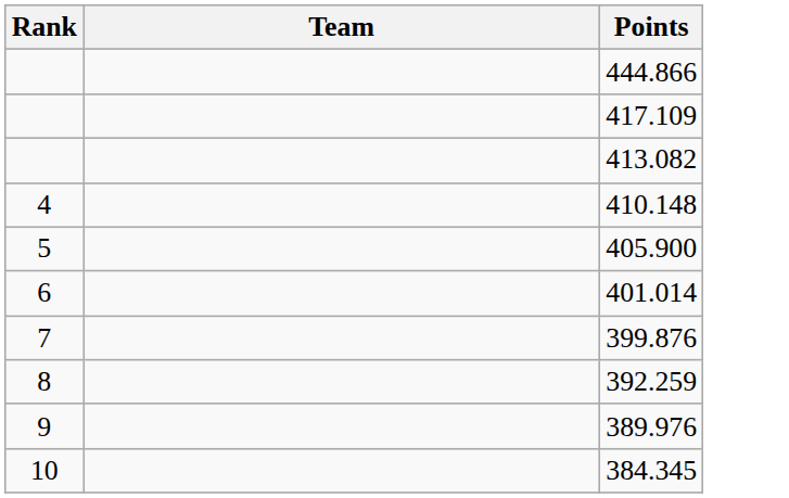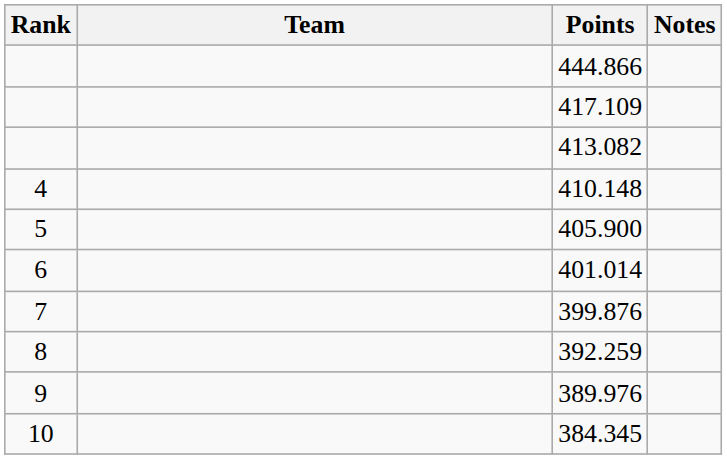+ column: Notes
